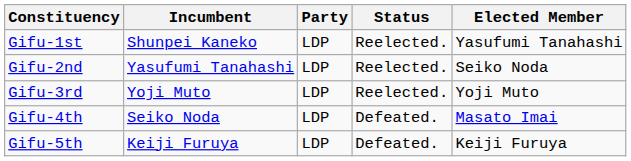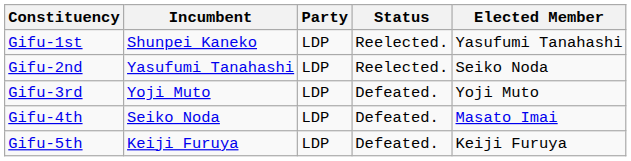Gifu-3rd | Status: Reelected. -> Defeated.
